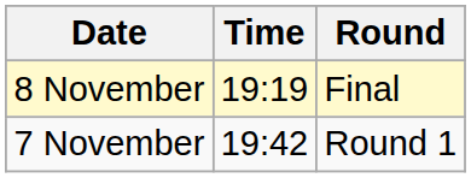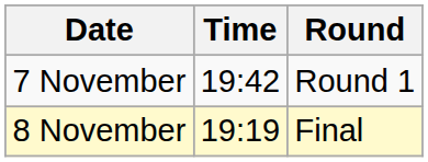rows swapped: 7 November <-> 8 November
